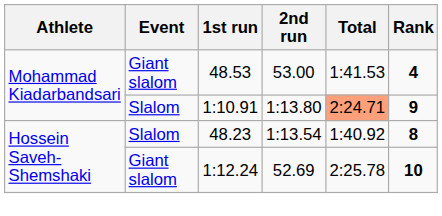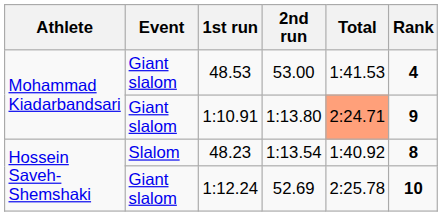1:10.91 | Event: Slalom -> Giant slalom
